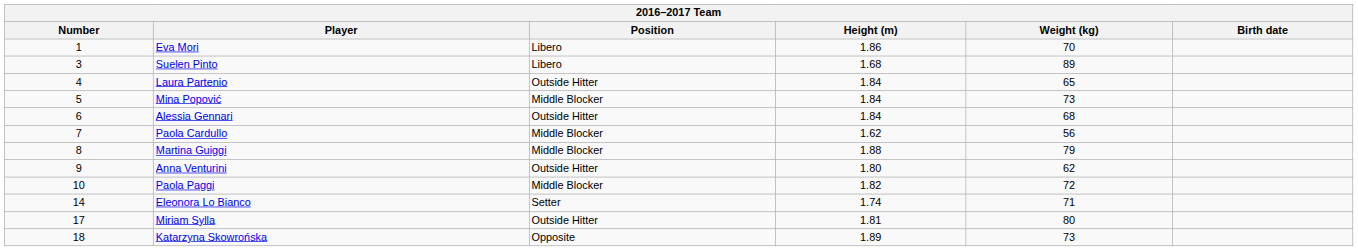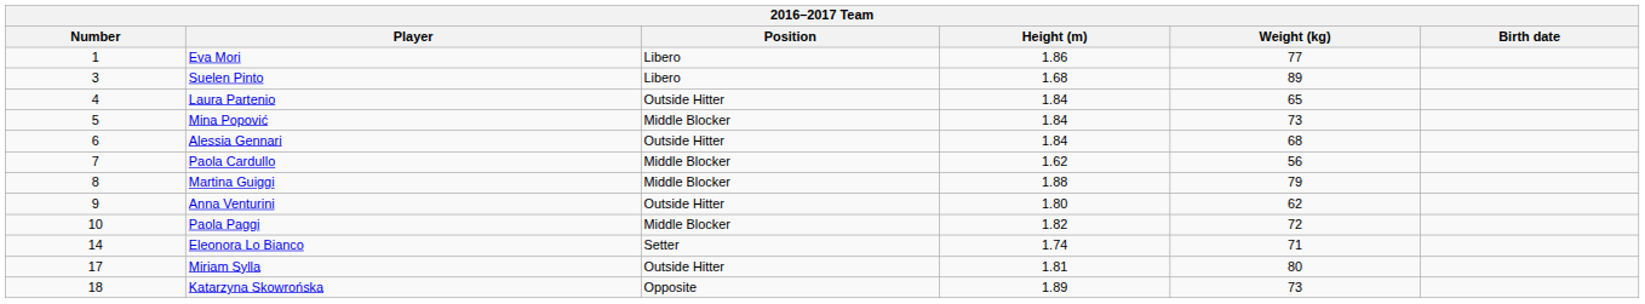Eva Mori | Weight (kg): 70 -> 77
